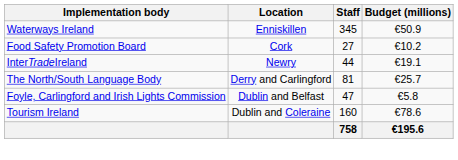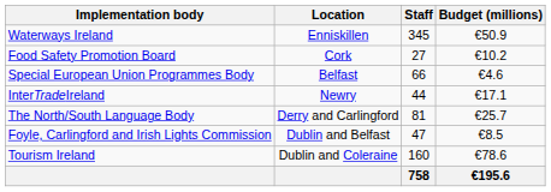+ row: Special European Union Programmes Body | Belfast | 66 | €4.6
InterTradeIreland | Budget (millions): €19.1 -> €17.1
Foyle, Carlingford and Irish Lights Commission | Budget (millions): €5.8 -> €8.5
